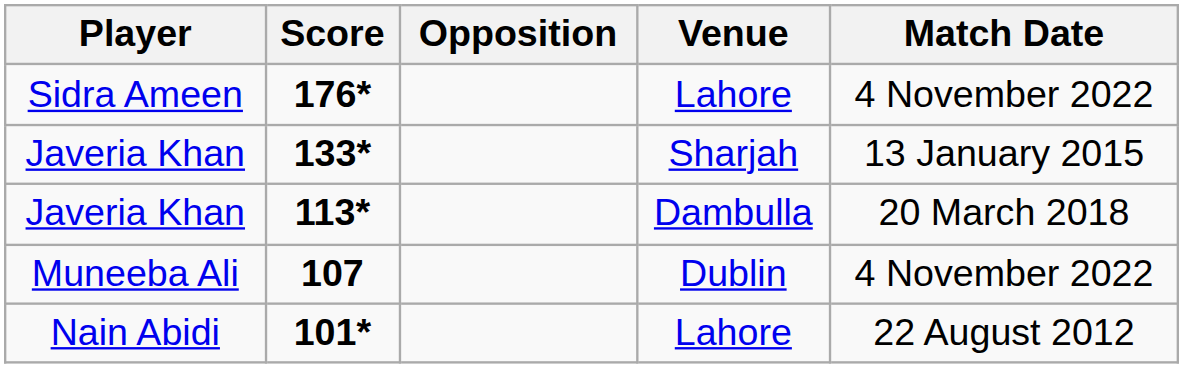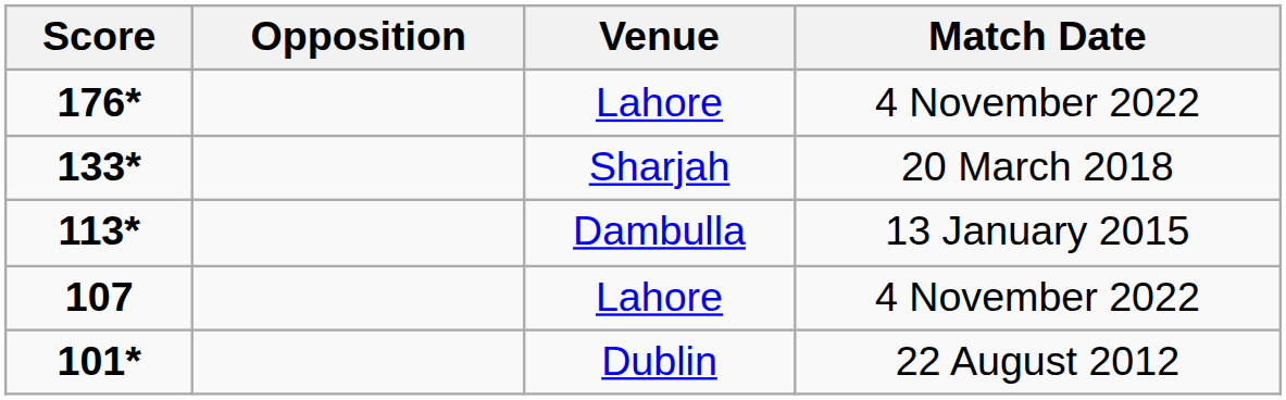- column: Player | Sidra Ameen | Javeria Khan | Javeria Khan | Muneeba Ali | Nain Abidi
133* | Match Date: 13 January 2015 -> 20 March 2018
113* | Match Date: 20 March 2018 -> 13 January 2015
107 | Venue: Dublin -> Lahore
101* | Venue: Lahore -> Dublin
